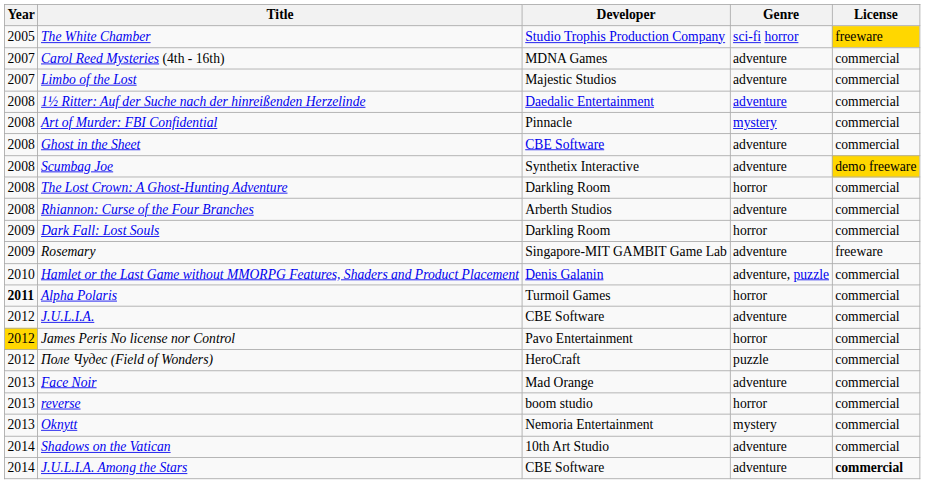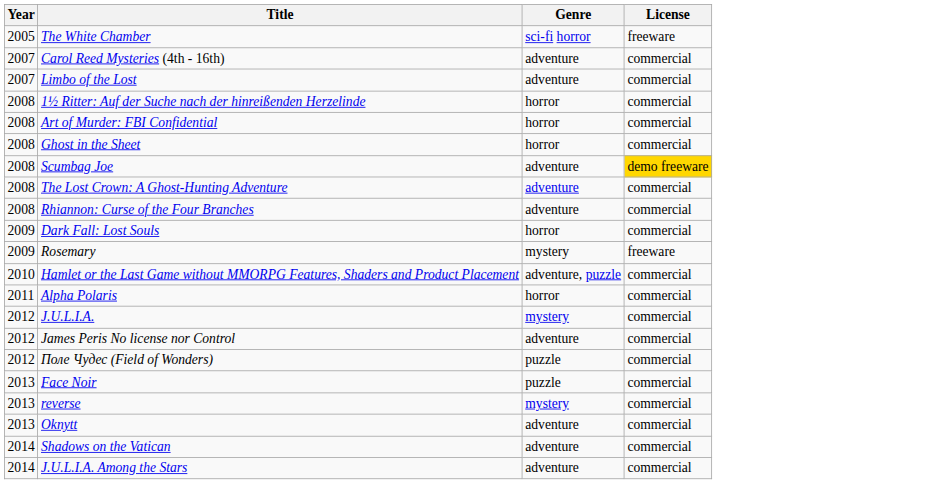- column: Developer | Studio Trophis Production Company | MDNA Games | Majestic Studios | Daedalic Entertainment | Pinnacle | CBE Software | Synthetix Interactive | Darkling Room | Arberth Studios | Darkling Room | Singapore-MIT GAMBIT Game Lab | Denis Galanin | Turmoil Games | CBE Software | Pavo Entertainment | HeroCraft | Mad Orange | boom studio | Nemoria Entertainment | 10th Art Studio | CBE Software
The White Chamber | License: gold background -> no background
1½ Ritter: Auf der Suche nach der hinreißenden Herzelinde | Genre: adventure -> horror
Art of Murder: FBI Confidential | Genre: mystery -> horror
Ghost in the Sheet | Genre: adventure -> horror
The Lost Crown: A Ghost-Hunting Adventure | Genre: horror -> adventure
Rosemary | Genre: adventure -> mystery
Alpha Polaris | Year: bold -> normal
J.U.L.I.A. | Genre: adventure -> mystery
James Peris No license nor Control | Year: gold background -> no background
James Peris No license nor Control | Genre: horror -> adventure
Face Noir | Genre: adventure -> puzzle
reverse | Genre: horror -> mystery
Oknytt | Genre: mystery -> adventure
J.U.L.I.A. Among the Stars | License: bold -> normal
